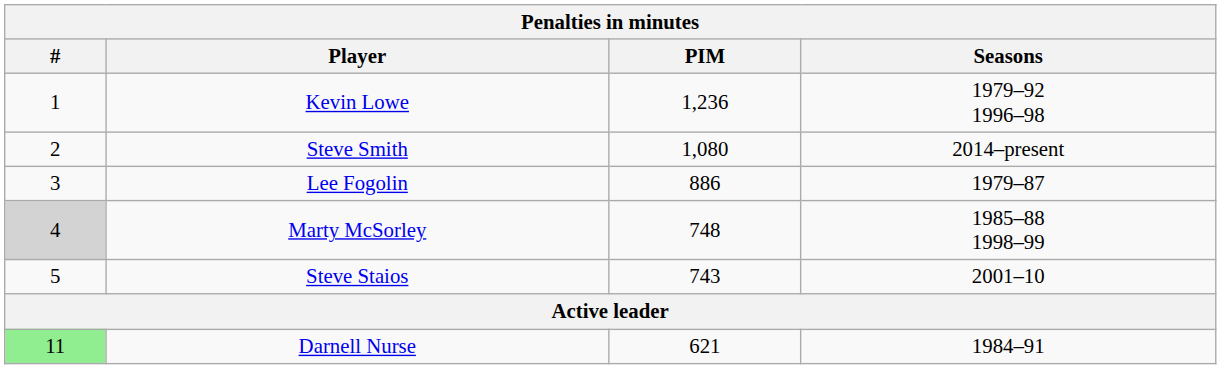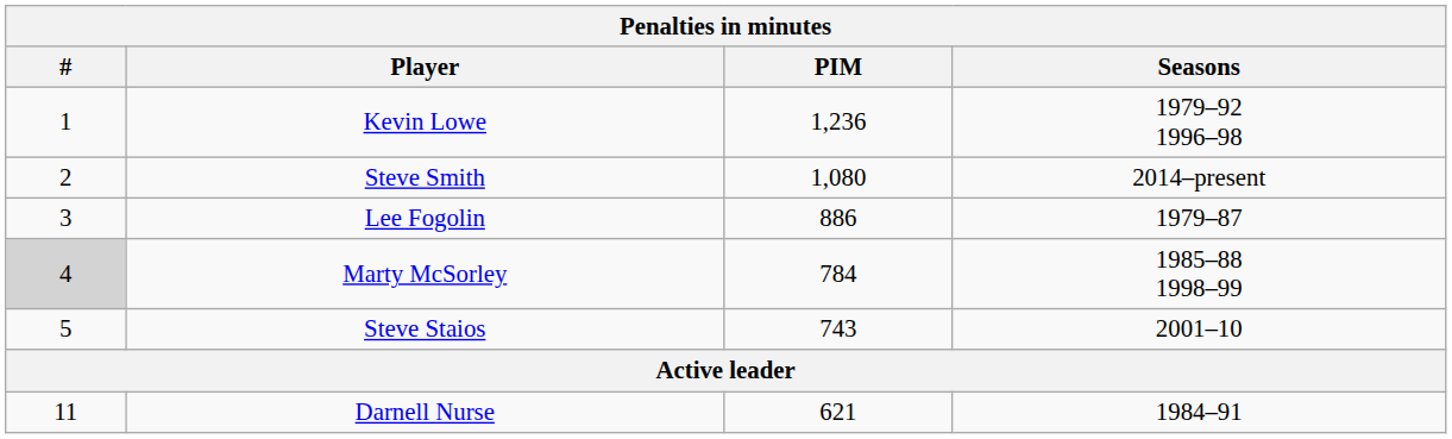Marty McSorley | PIM: 748 -> 784
Darnell Nurse | #: lightgreen background -> no background
